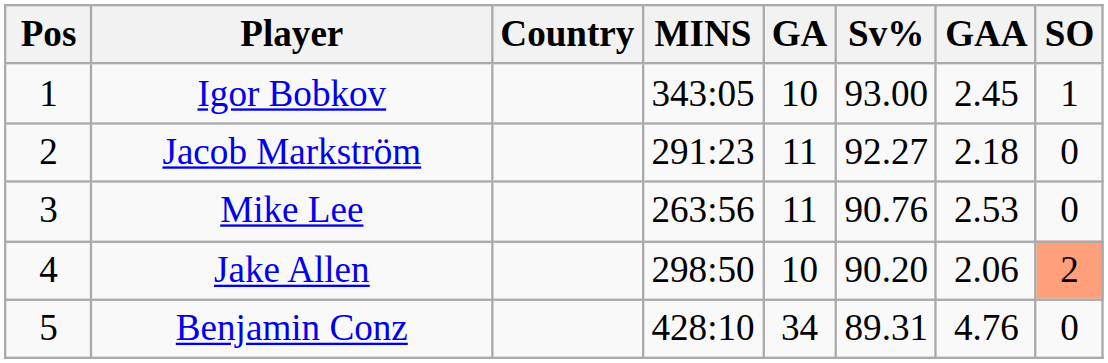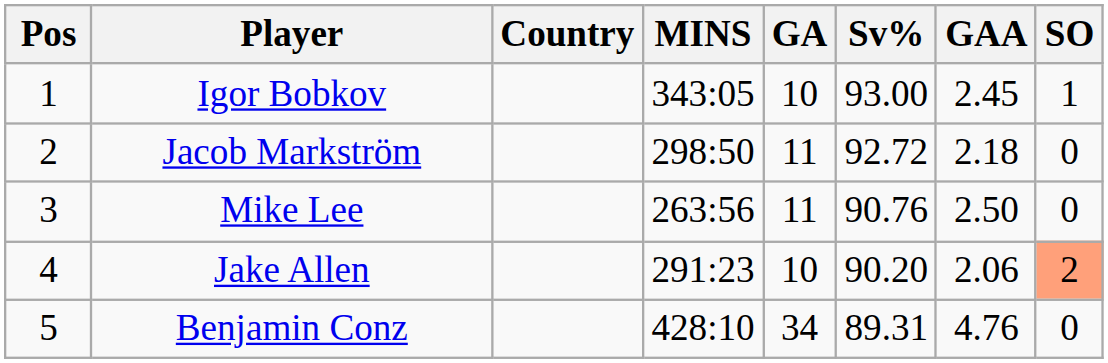Jacob Markström | MINS: 291:23 -> 298:50
Jacob Markström | Sv%: 92.27 -> 92.72
Mike Lee | GAA: 2.53 -> 2.50
Jake Allen | MINS: 298:50 -> 291:23
